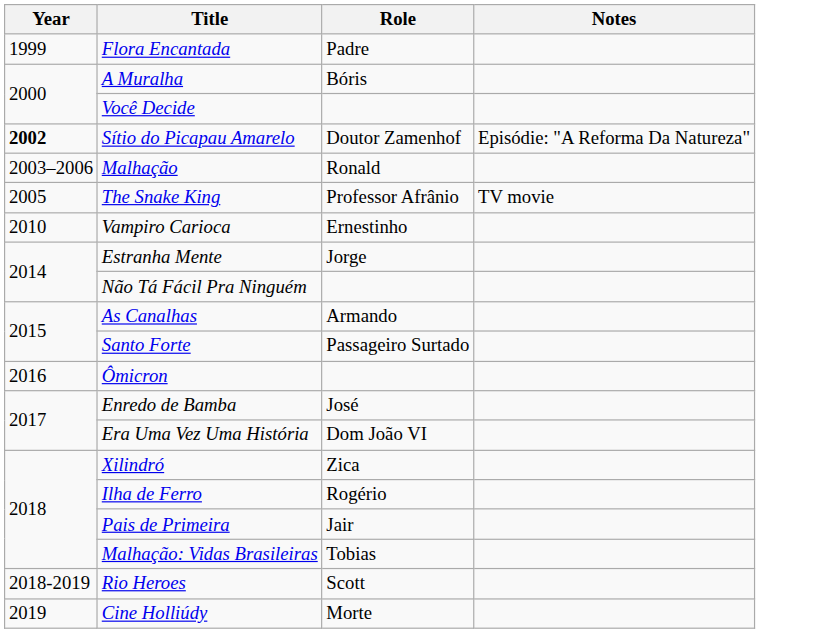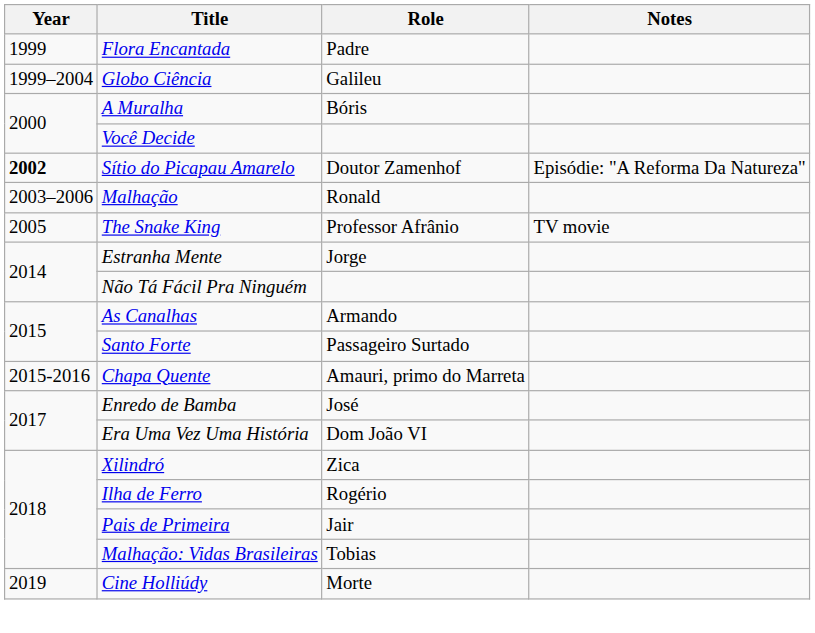+ row: 1999–2004 | Globo Ciência | Galileu
- row: 2010 | Vampiro Carioca | Ernestinho
+ row: 2015-2016 | Chapa Quente | Amauri, primo do Marreta
- row: 2016 | Ômicron
- row: 2018-2019 | Rio Heroes | Scott
